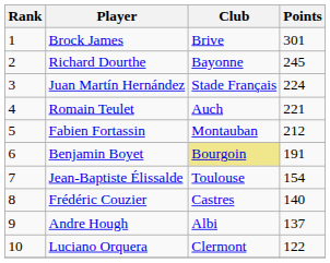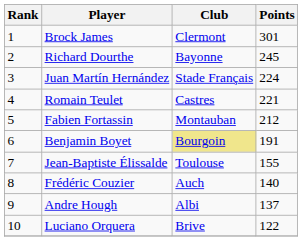Brock James | Club: Brive -> Clermont
Romain Teulet | Club: Auch -> Castres
Jean-Baptiste Élissalde | Points: 154 -> 155
Frédéric Couzier | Club: Castres -> Auch
Luciano Orquera | Club: Clermont -> Brive
